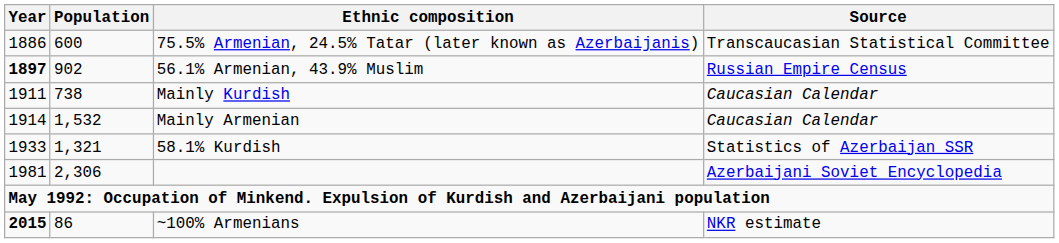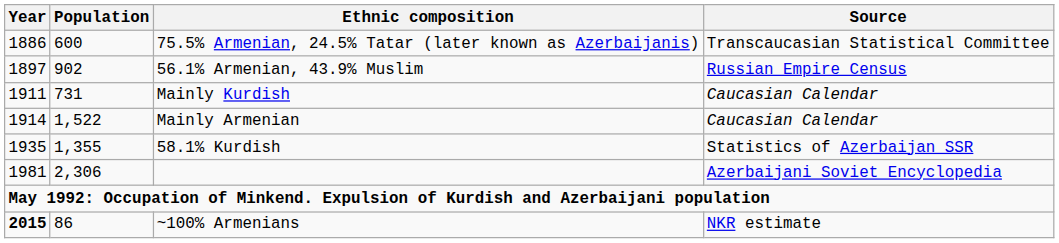56.1% Armenian, 43.9% Muslim | Year: bold -> normal
Mainly Kurdish | Population: 738 -> 731
Mainly Armenian | Population: 1,532 -> 1,522
58.1% Kurdish | Year: 1933 -> 1935
58.1% Kurdish | Population: 1,321 -> 1,355
